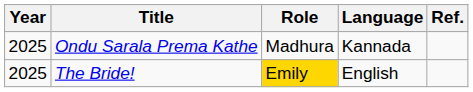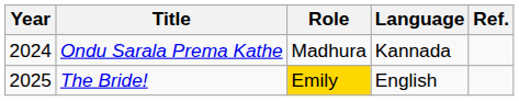Ondu Sarala Prema Kathe | Year: 2025 -> 2024
